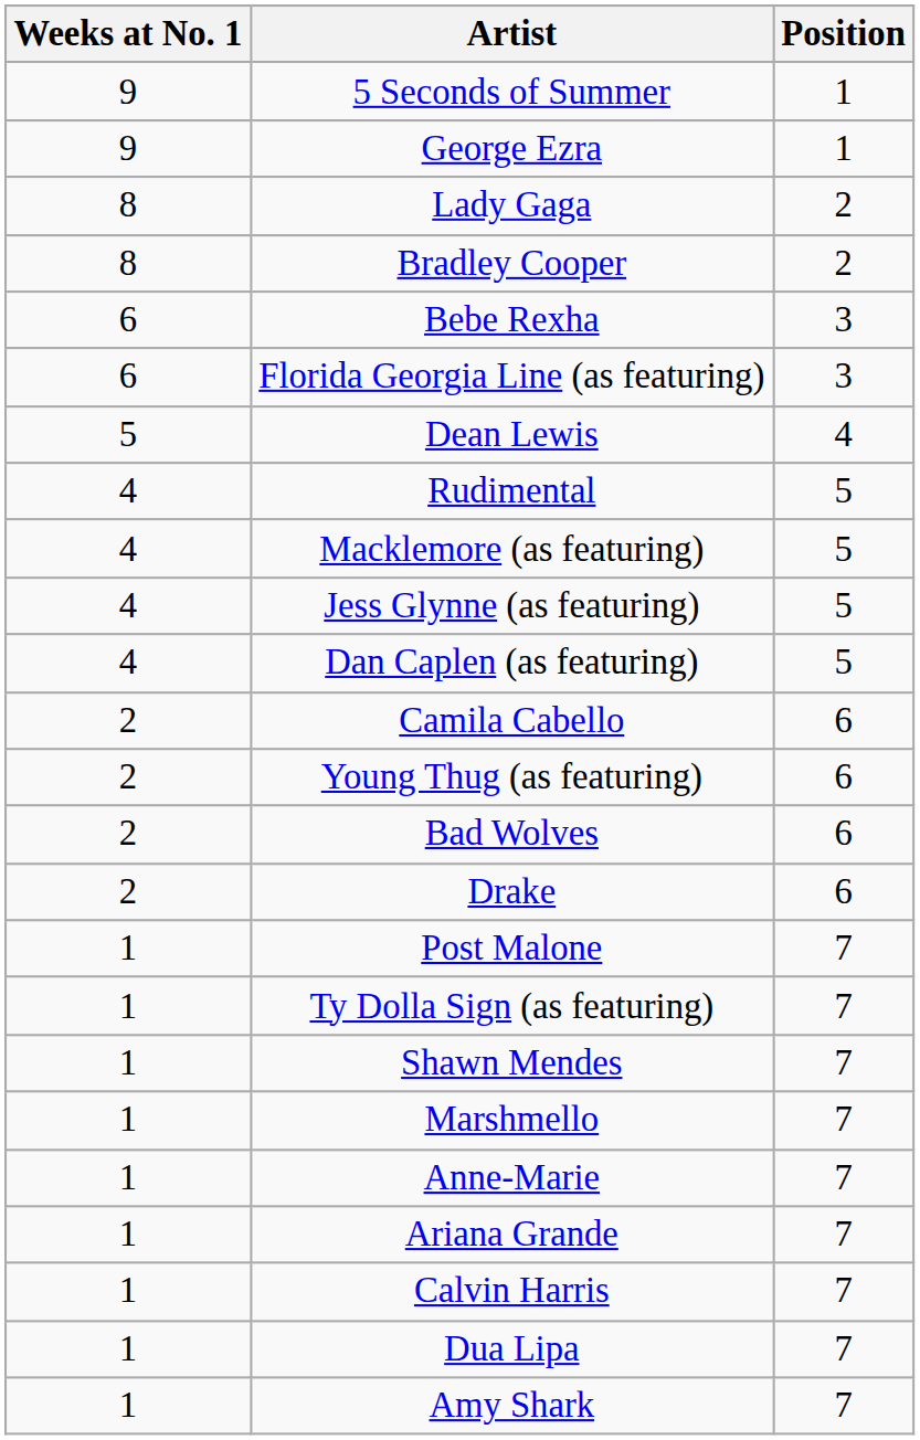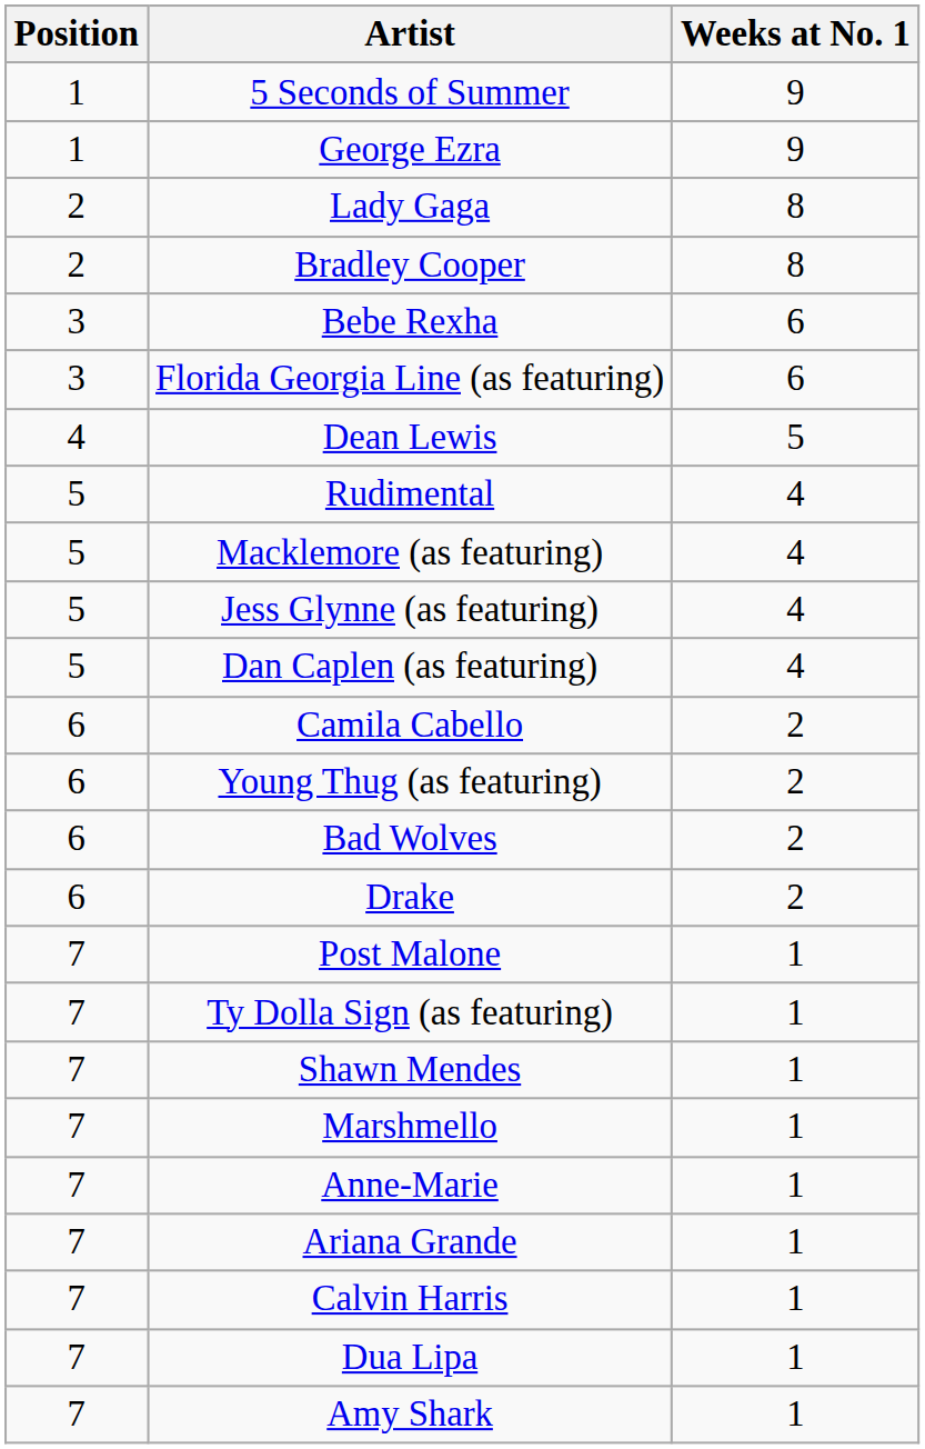columns swapped: Position <-> Weeks at No. 1
